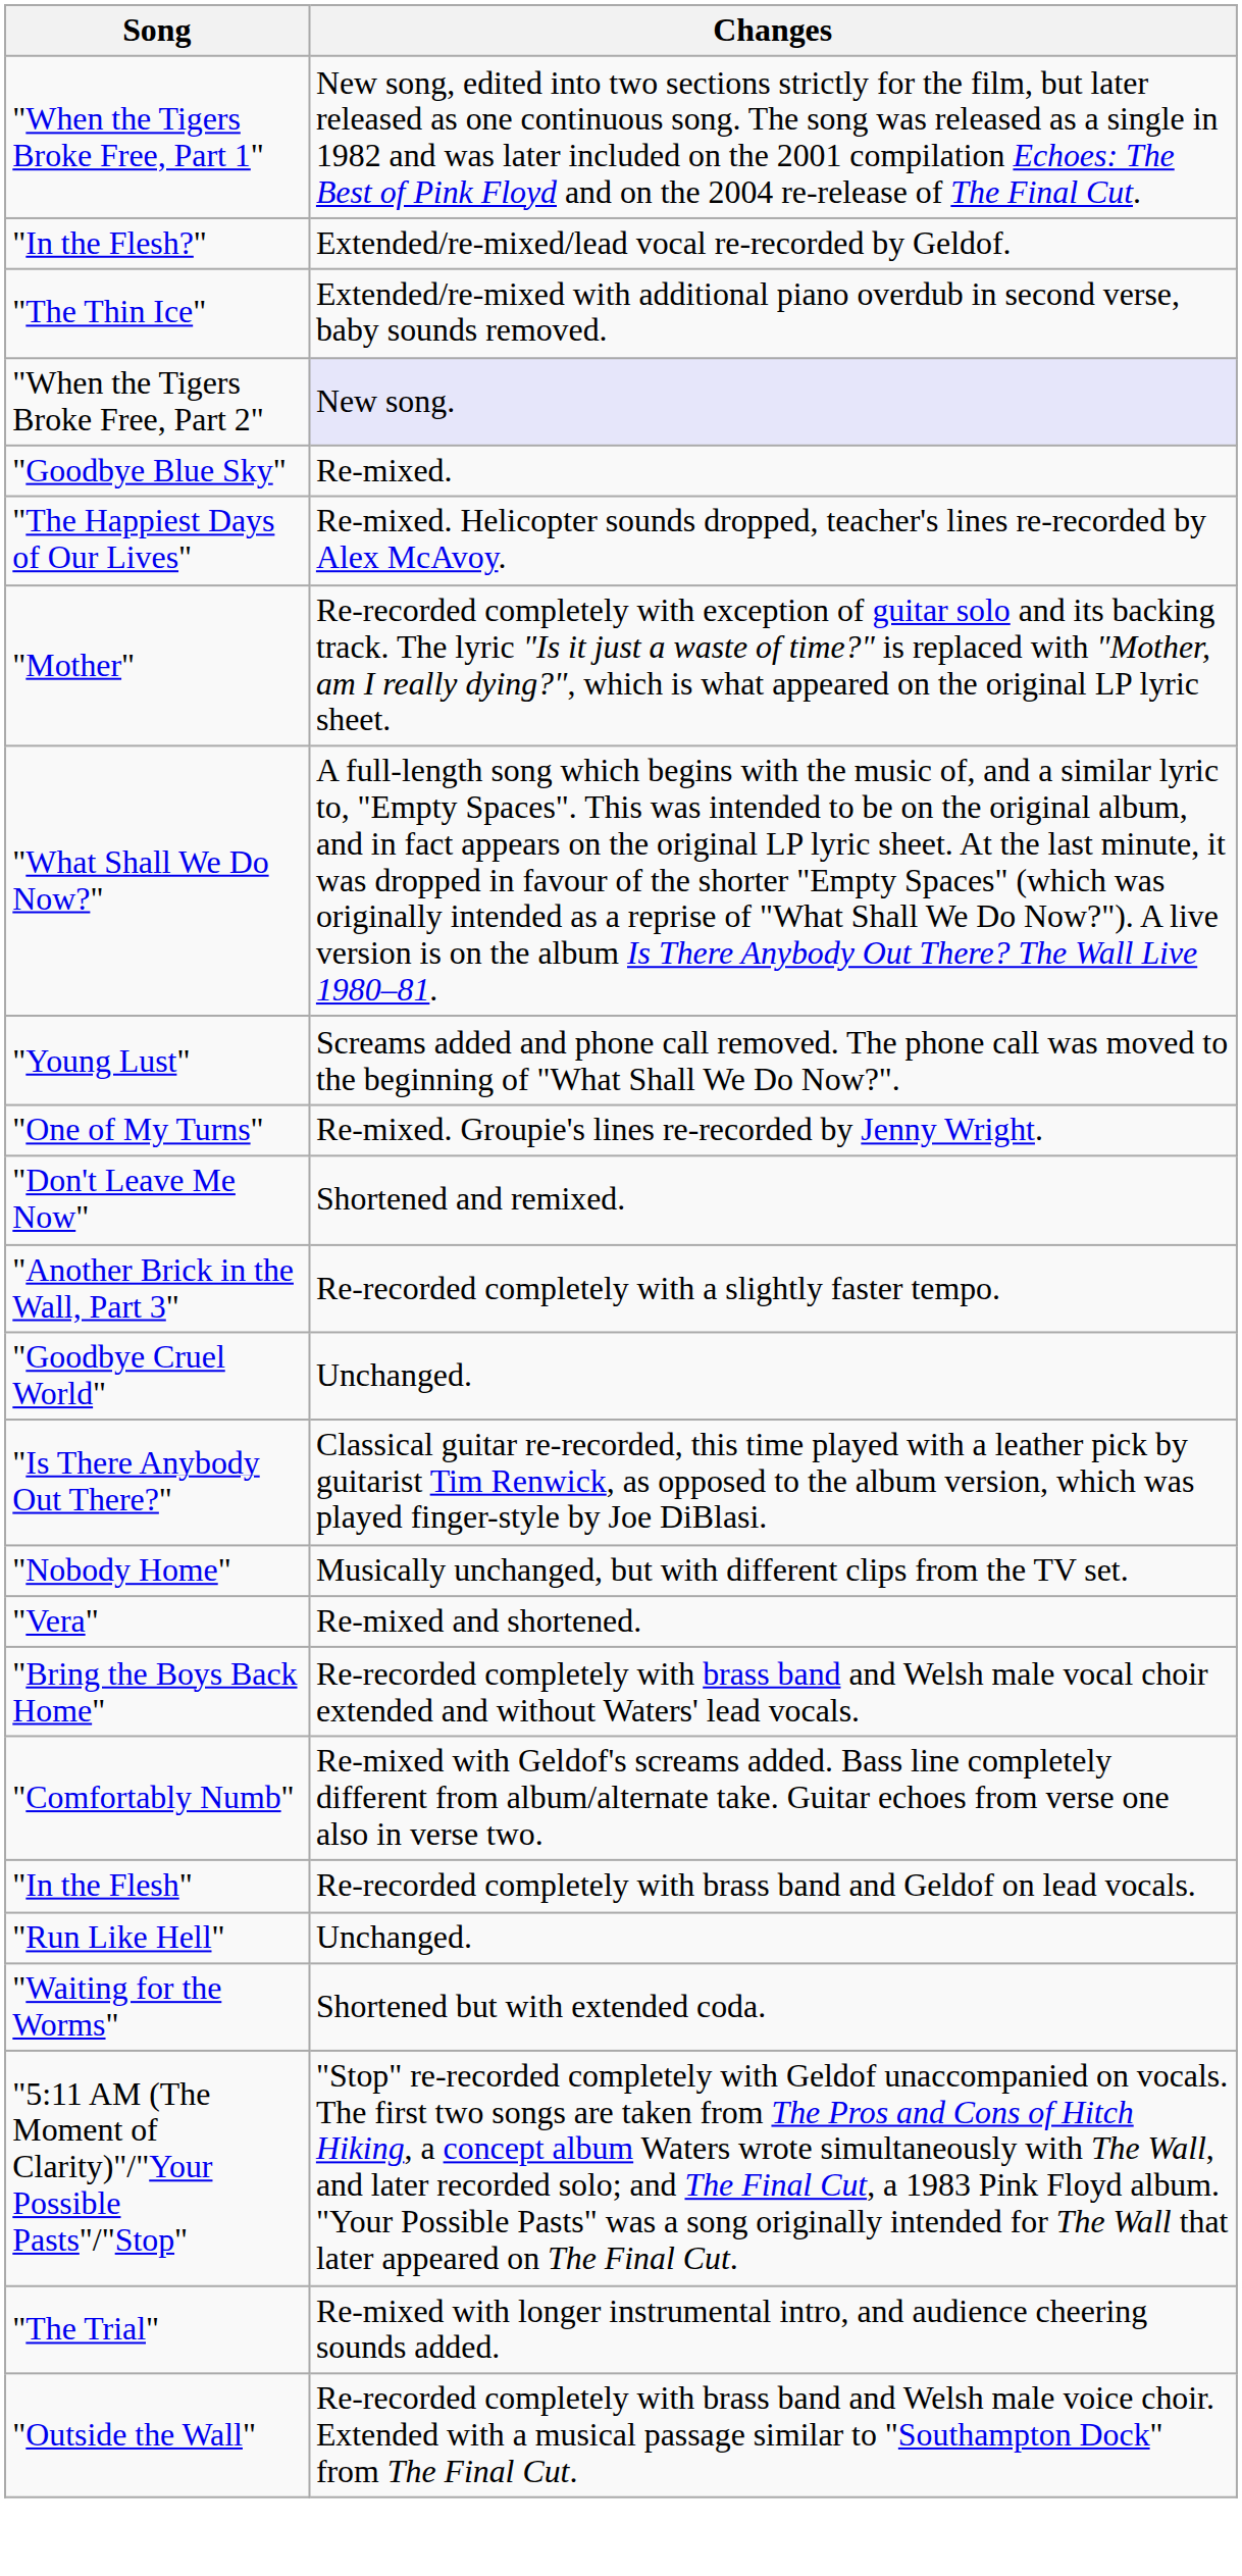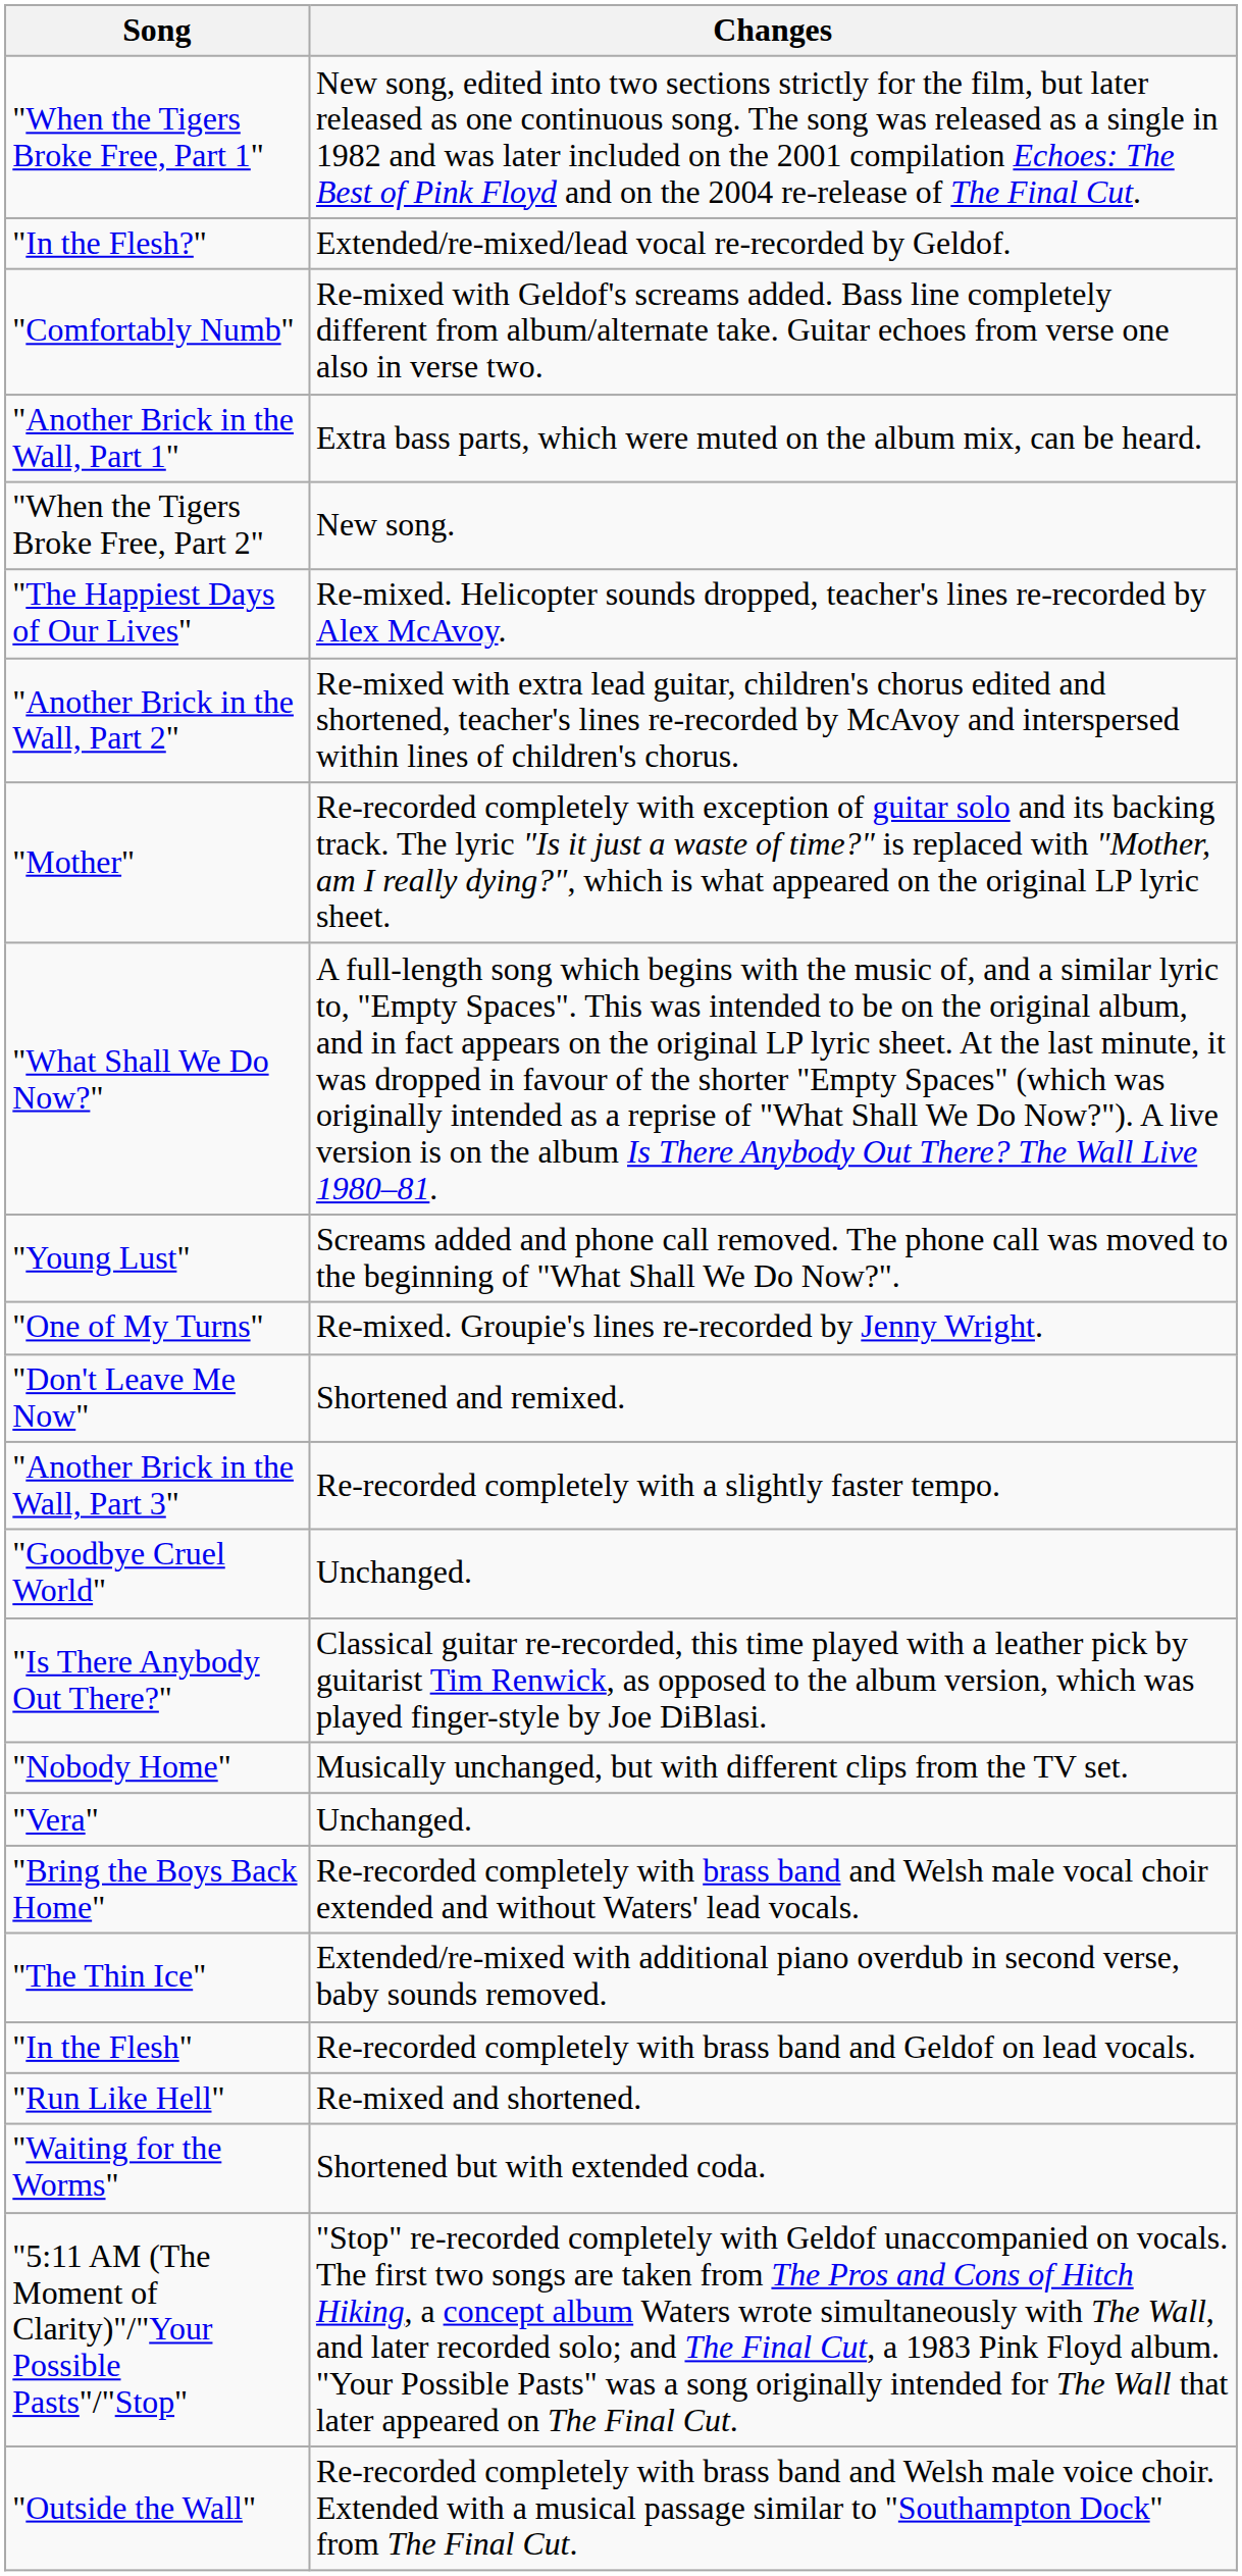rows swapped: "The Thin Ice" <-> "Comfortably Numb"
+ row: "Another Brick in the Wall, Part 1" | Extra bass parts, which were muted on the album mix, can be heard.
"When the Tigers Broke Free, Part 2" | Changes: lavender background -> no background
- row: "Goodbye Blue Sky" | Re-mixed.
+ row: "Another Brick in the Wall, Part 2" | Re-mixed with extra lead guitar, children's chorus edited and shortened, teacher's lines re-recorded by McAvoy and interspersed within lines of children's chorus.
"Vera" | Changes: Re-mixed and shortened. -> Unchanged.
"Run Like Hell" | Changes: Unchanged. -> Re-mixed and shortened.
- row: "The Trial" | Re-mixed with longer instrumental intro, and audience cheering sounds added.
